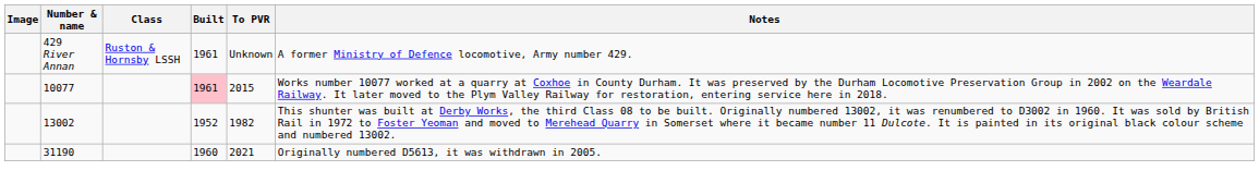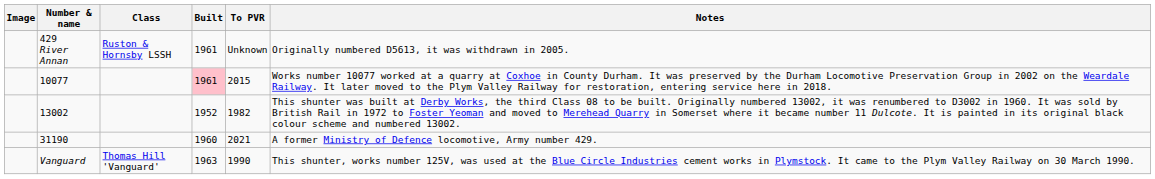429 River Annan | Notes: A former Ministry of Defence locomotive, Army number 429. -> Originally numbered D5613, it was withdrawn in 2005.
31190 | Notes: Originally numbered D5613, it was withdrawn in 2005. -> A former Ministry of Defence locomotive, Army number 429.
+ row: Vanguard | Thomas Hill 'Vanguard' | 1963 | 1990 | This shunter, works number 125V, was used at the Blue Circle Industries cement works in Plymstock. It came to the Plym Valley Railway on 30 March 1990.
